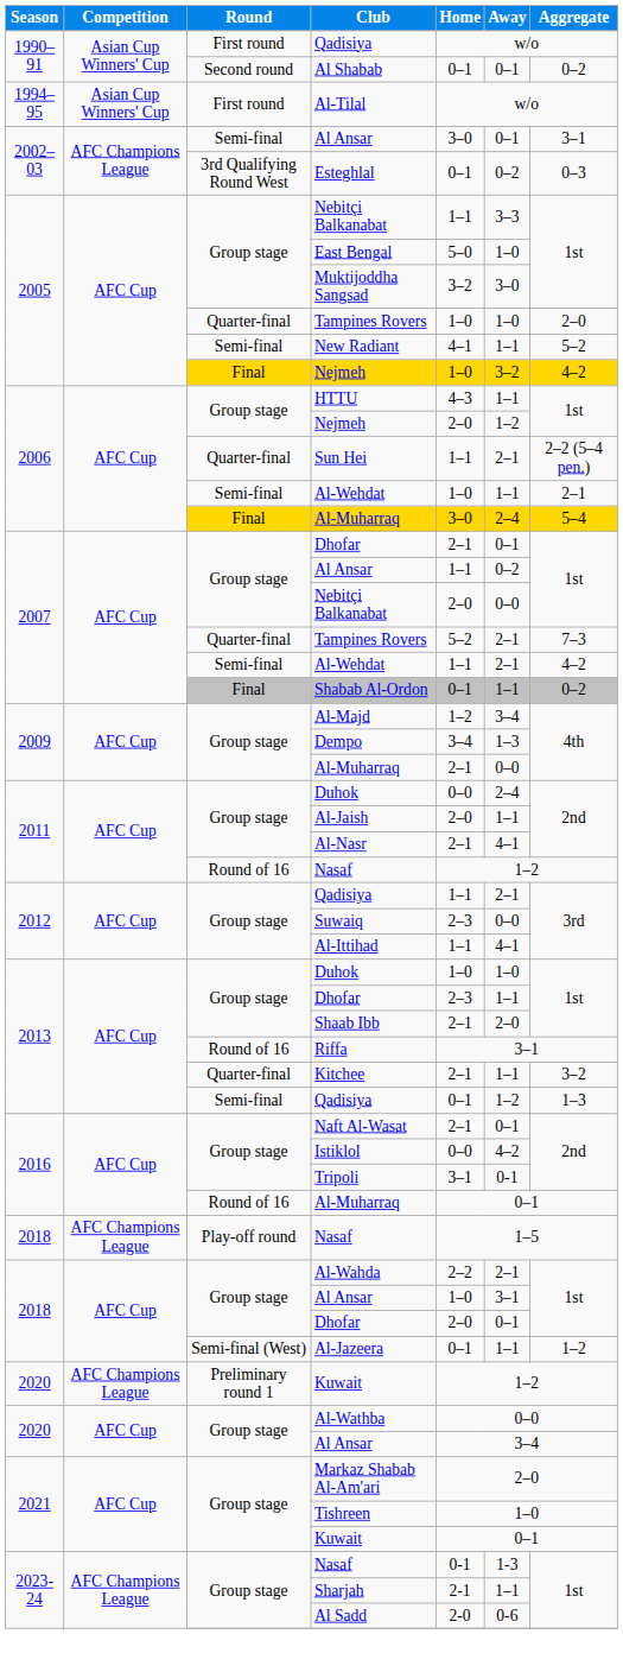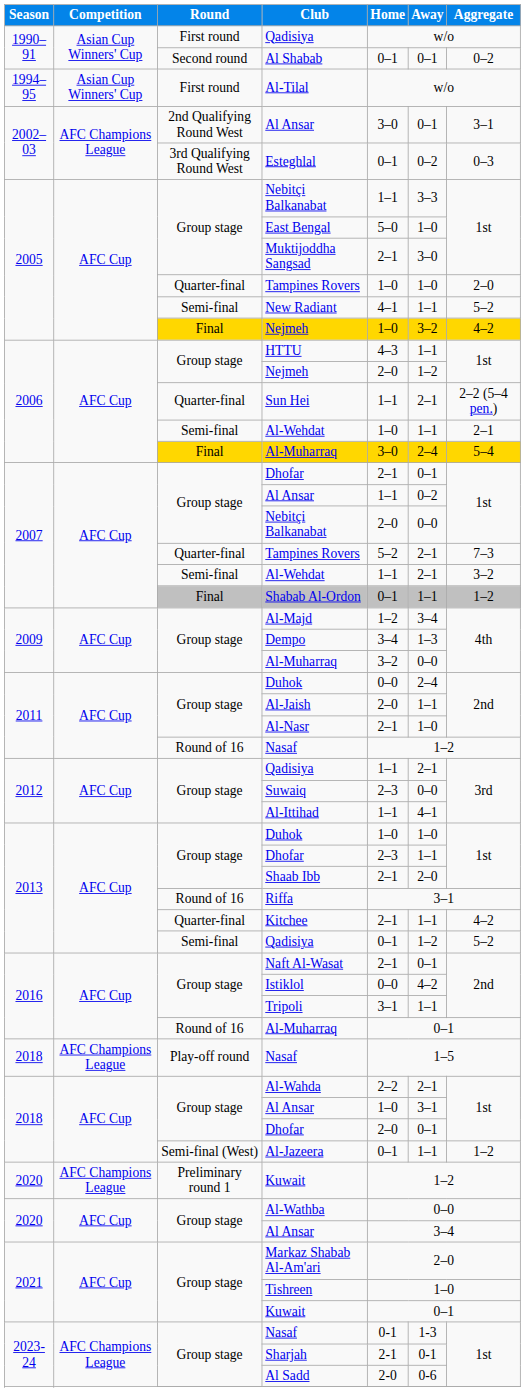2002–03 / Al Ansar | Round: Semi-final -> 2nd Qualifying Round West
Muktijoddha Sangsad | Home: 3–2 -> 2–1
2007 / Al-Wehdat | Aggregate: 4–2 -> 3–2
Shabab Al-Ordon | Aggregate: 0–2 -> 1–2
2009 / Al-Muharraq | Home: 2–1 -> 3–2
Al-Nasr | Away: 4–1 -> 1–0
Kitchee | Aggregate: 3–2 -> 4–2
2013 / Qadisiya | Aggregate: 1–3 -> 5–2
Tripoli | Away: 0-1 -> 1–1
Sharjah | Away: 1–1 -> 0-1
